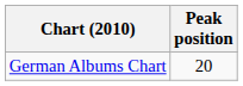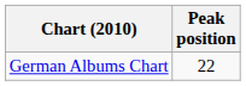German Albums Chart | Peak position: 20 -> 22
